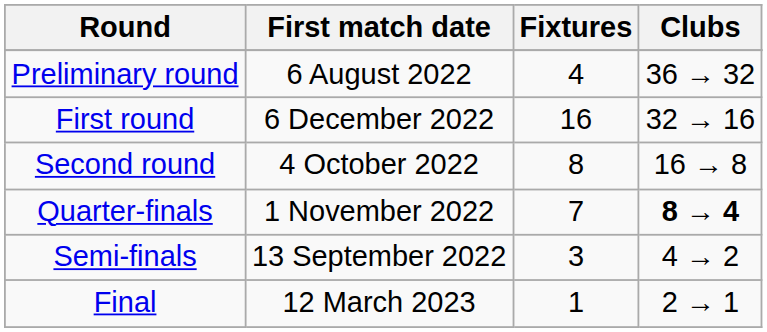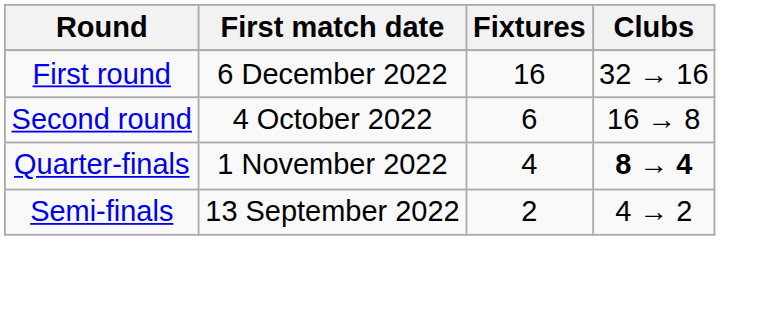- row: Preliminary round | 6 August 2022 | 4 | 36 → 32
Second round | Fixtures: 8 -> 6
Quarter-finals | Fixtures: 7 -> 4
Semi-finals | Fixtures: 3 -> 2
- row: Final | 12 March 2023 | 1 | 2 → 1
